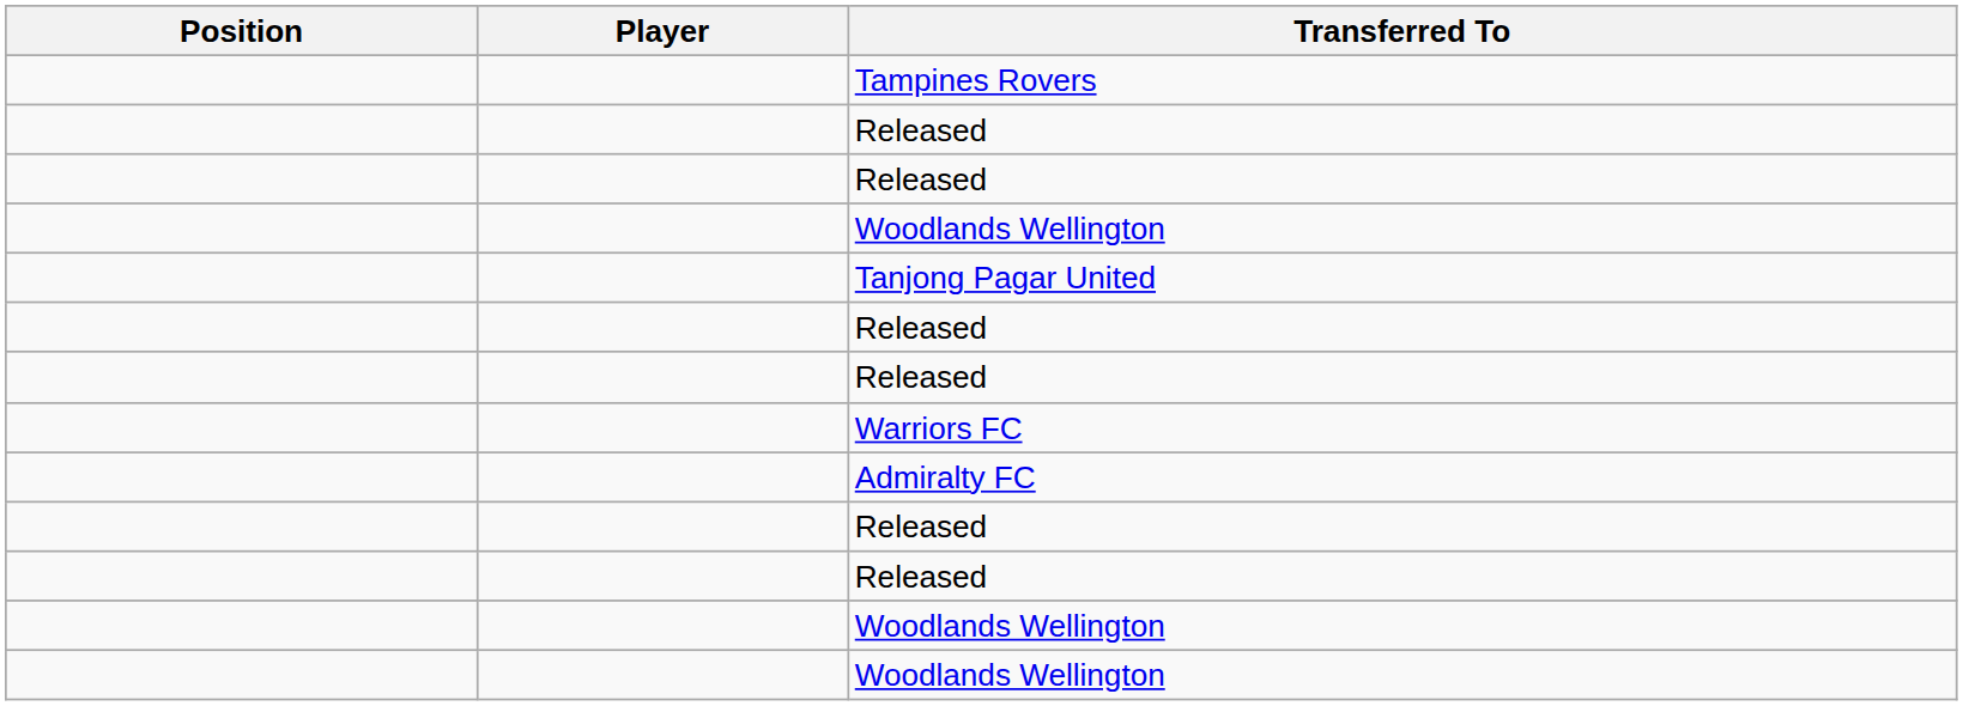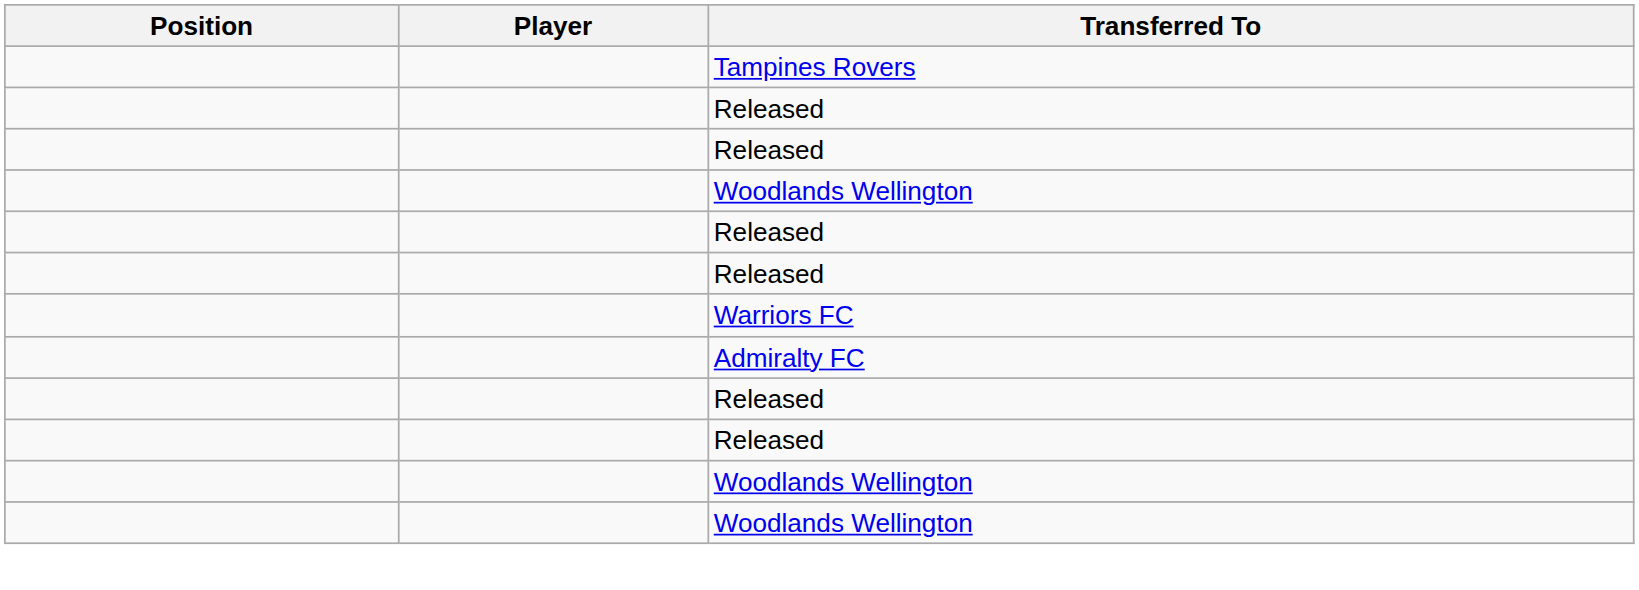- row: Tanjong Pagar United
